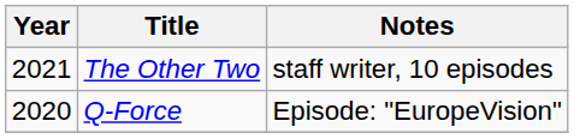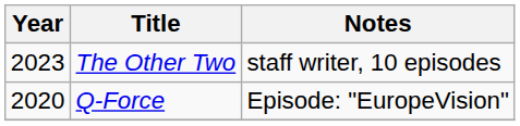The Other Two | Year: 2021 -> 2023
